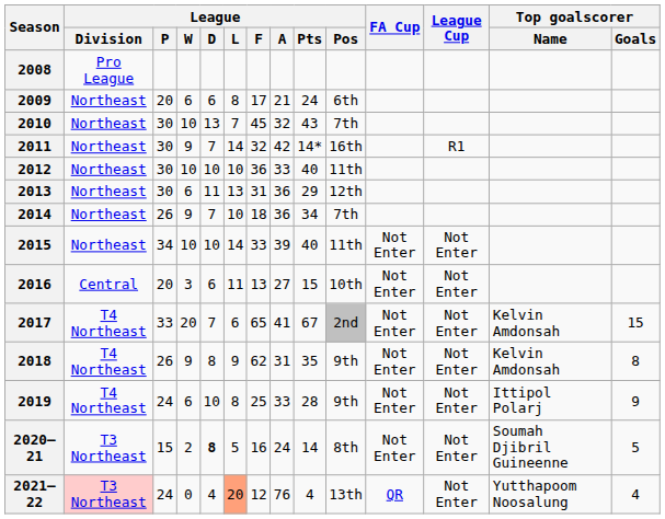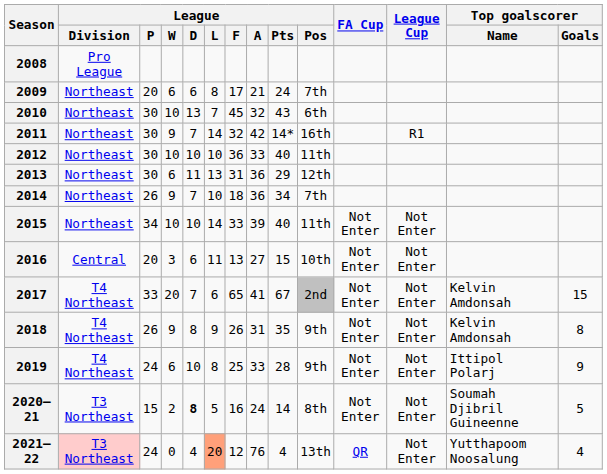2009 | League / Pos: 6th -> 7th
2010 | League / Pos: 7th -> 6th
2018 | League / F: 62 -> 26
